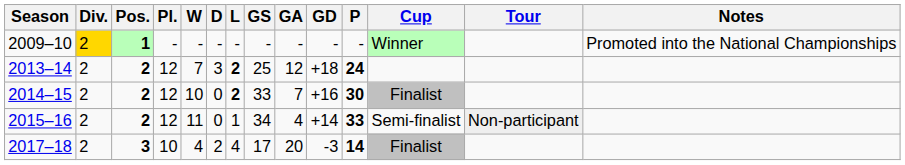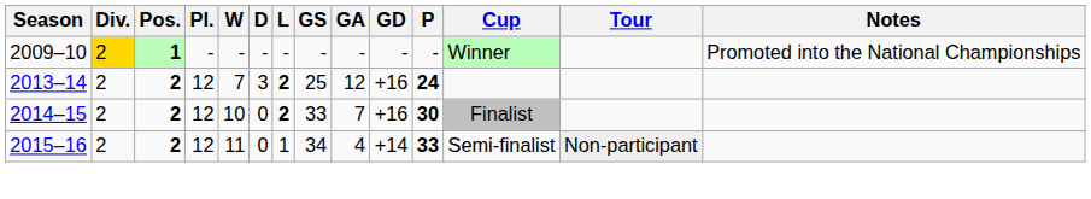2013–14 | GD: +18 -> +16
- row: 2017–18 | 2 | 3 | 10 | 4 | 2 | 4 | 17 | 20 | -3 | 14 | Finalist
